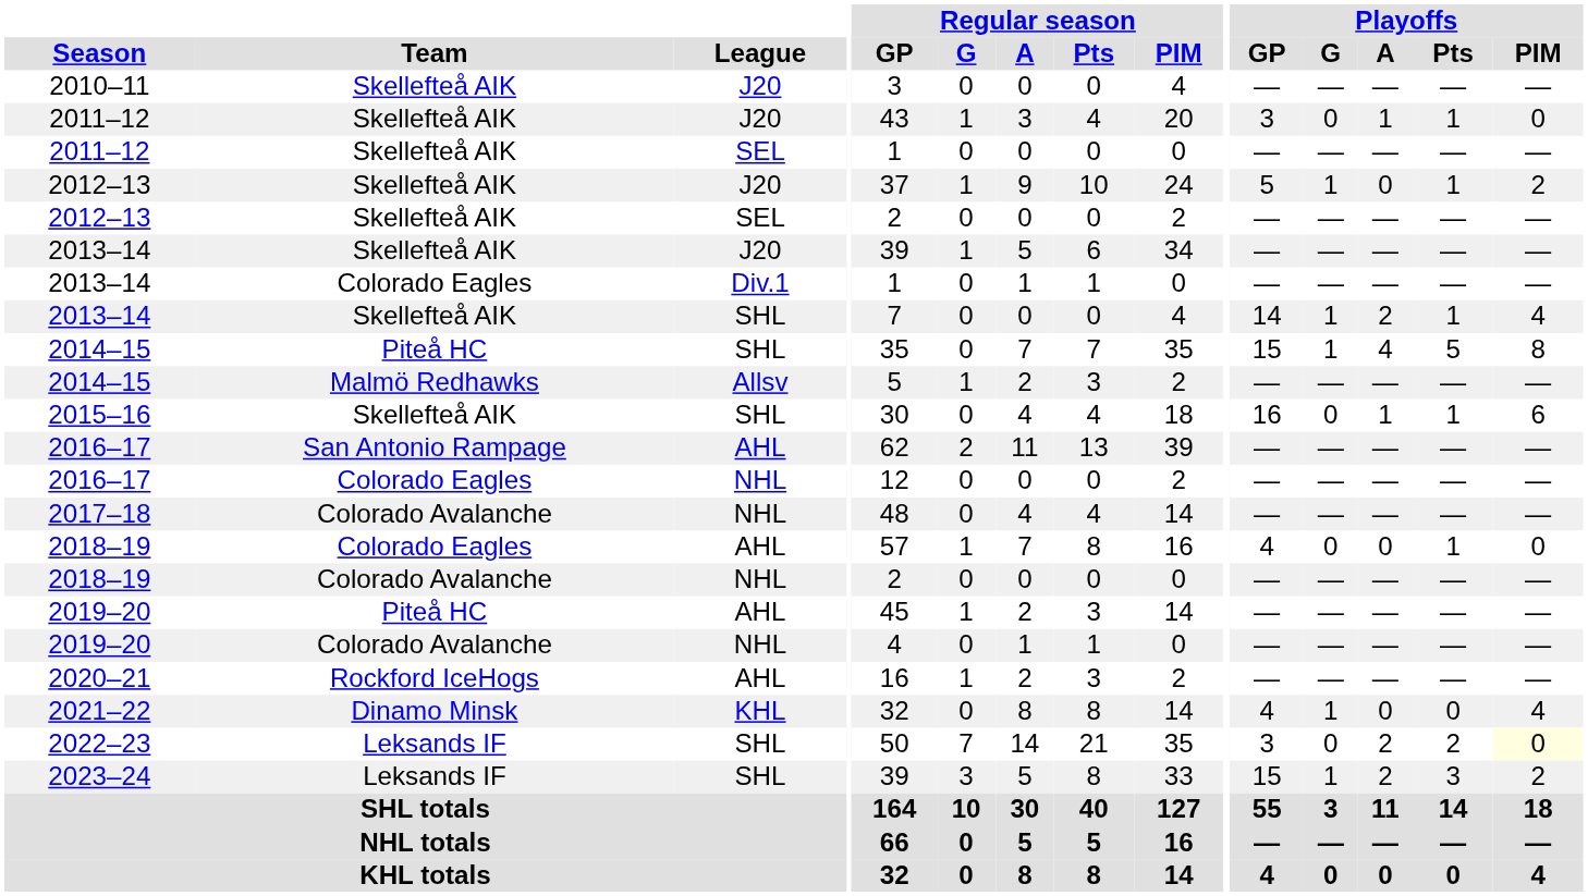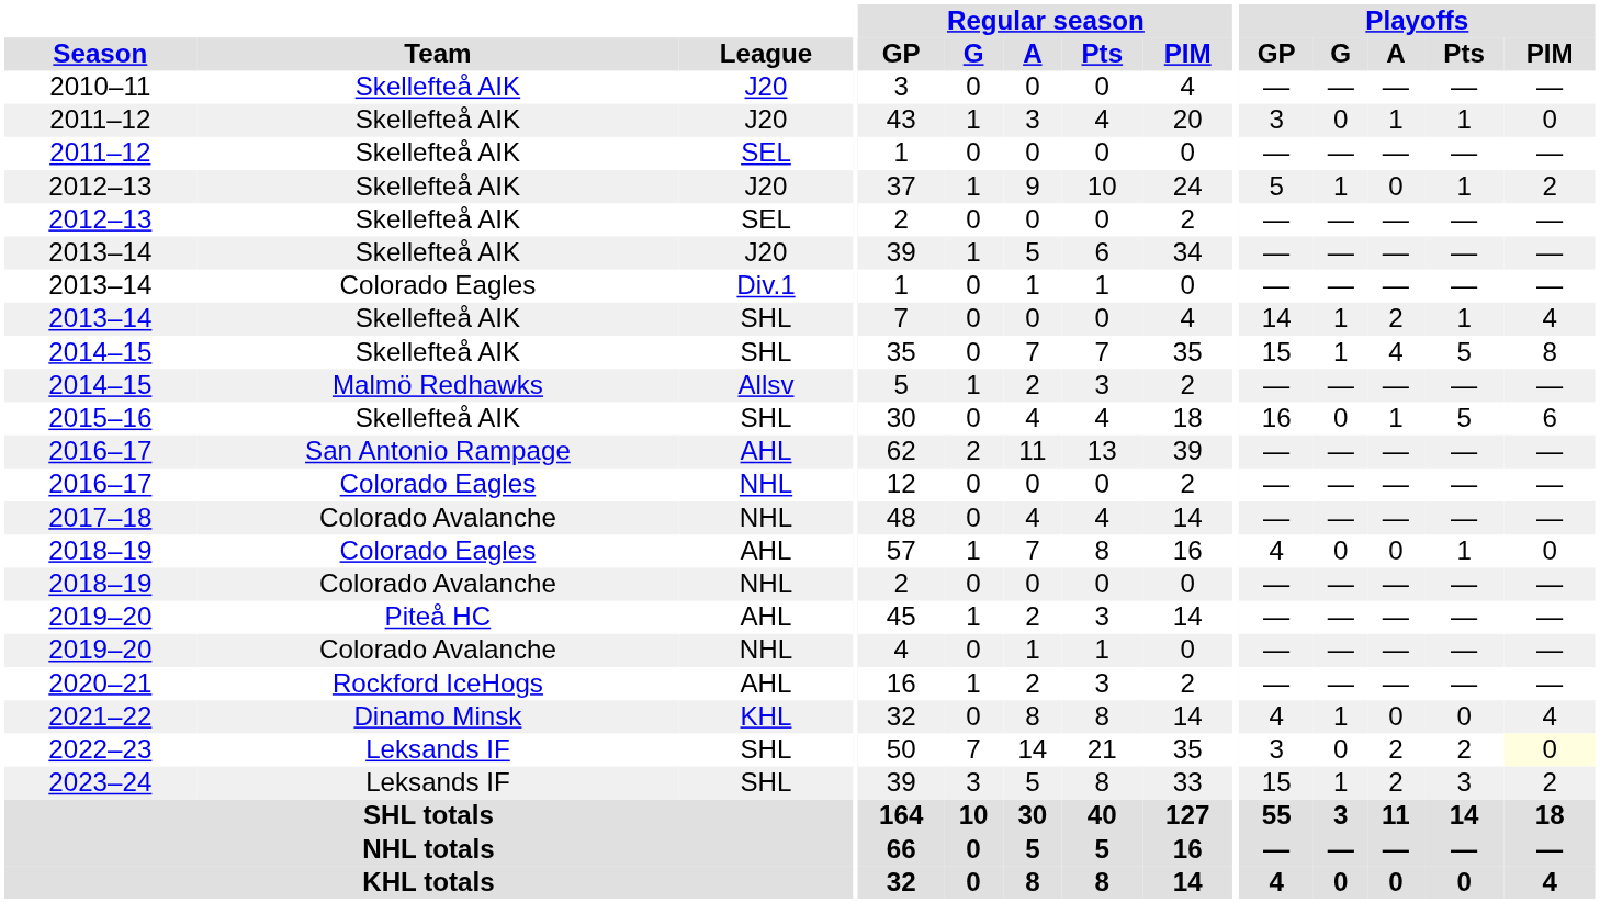2014–15 / SHL | Team: Piteå HC -> Skellefteå AIK
2015–16 | Playoffs / Pts: 1 -> 5
